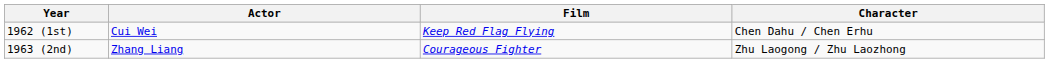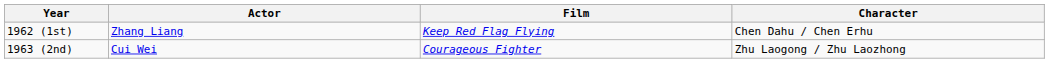1962 (1st) | Actor: Cui Wei -> Zhang Liang
1963 (2nd) | Actor: Zhang Liang -> Cui Wei
